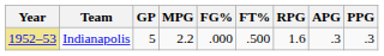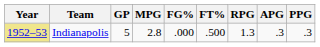Indianapolis | MPG: 2.2 -> 2.8
Indianapolis | RPG: 1.6 -> 1.3
